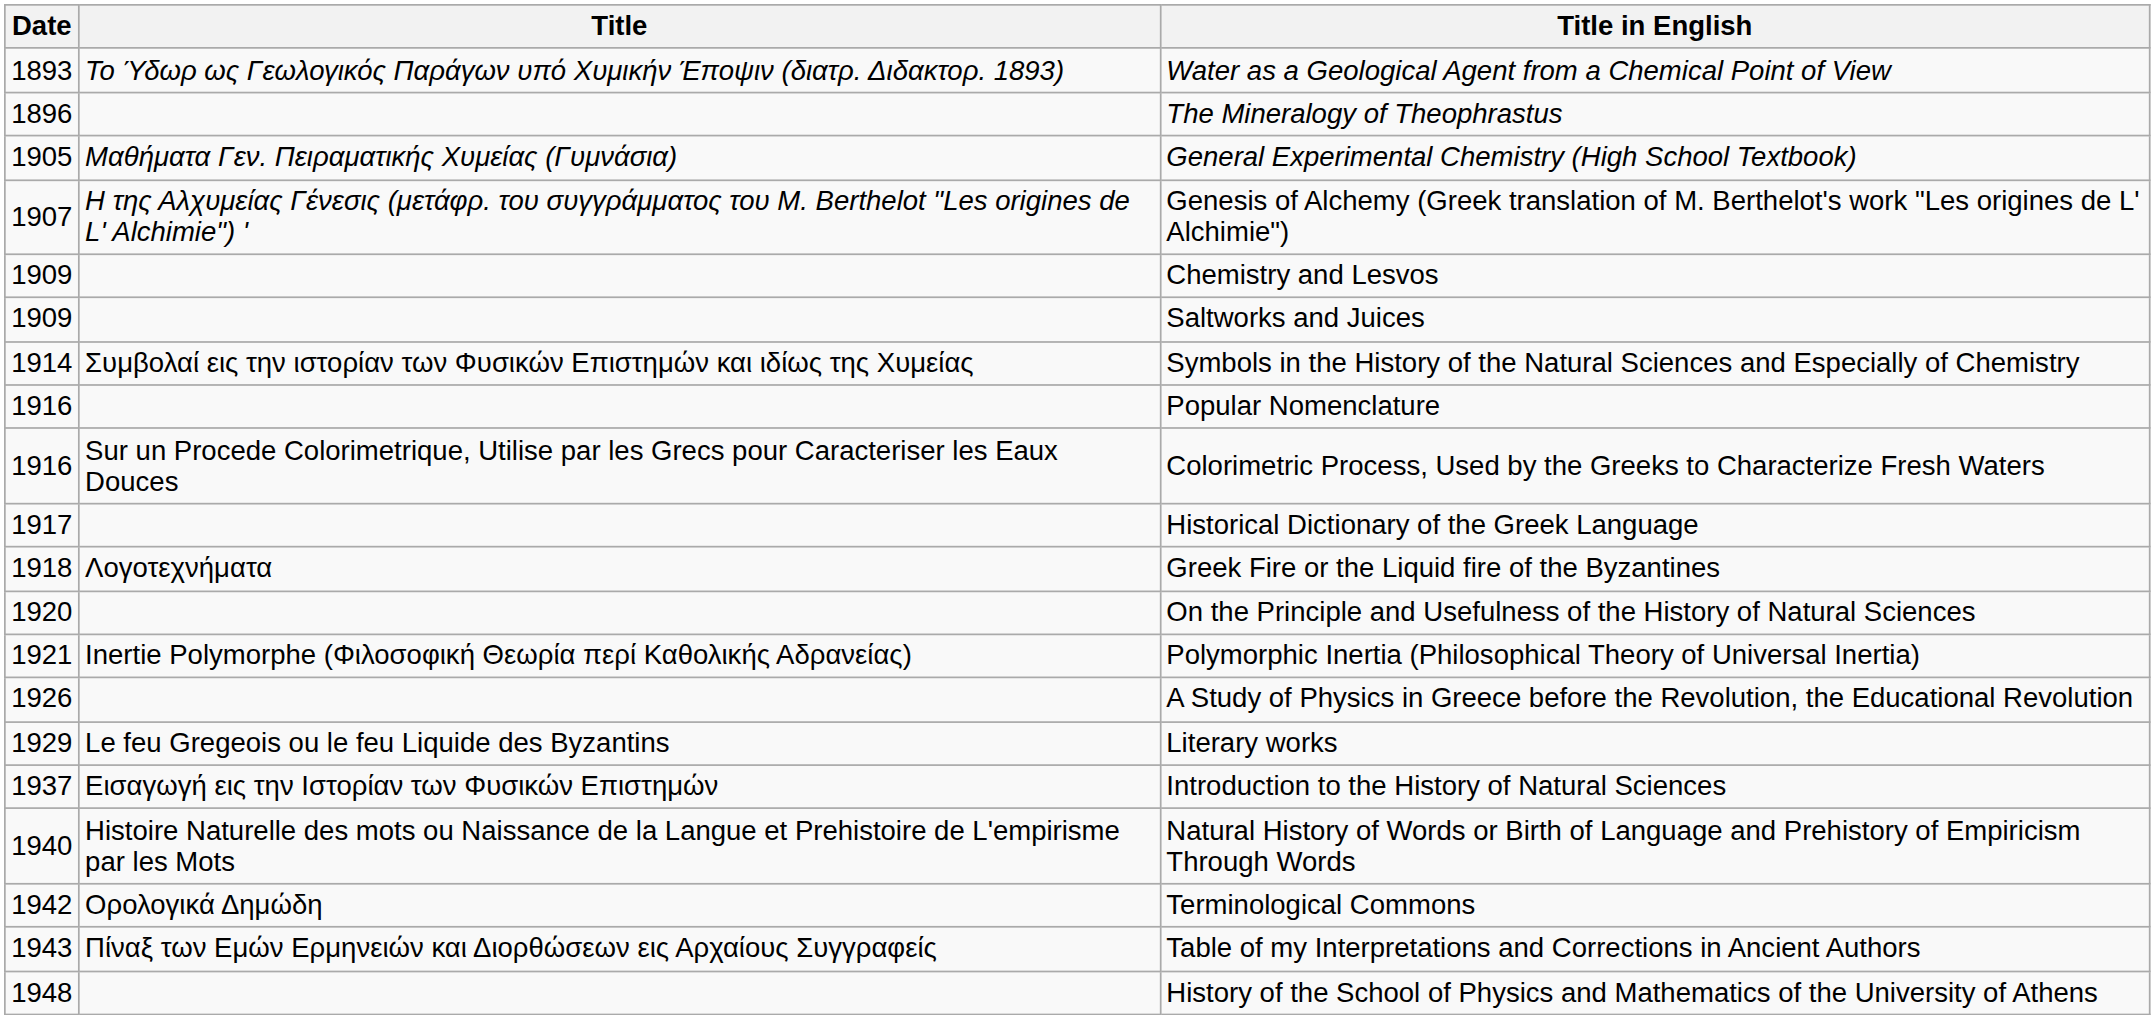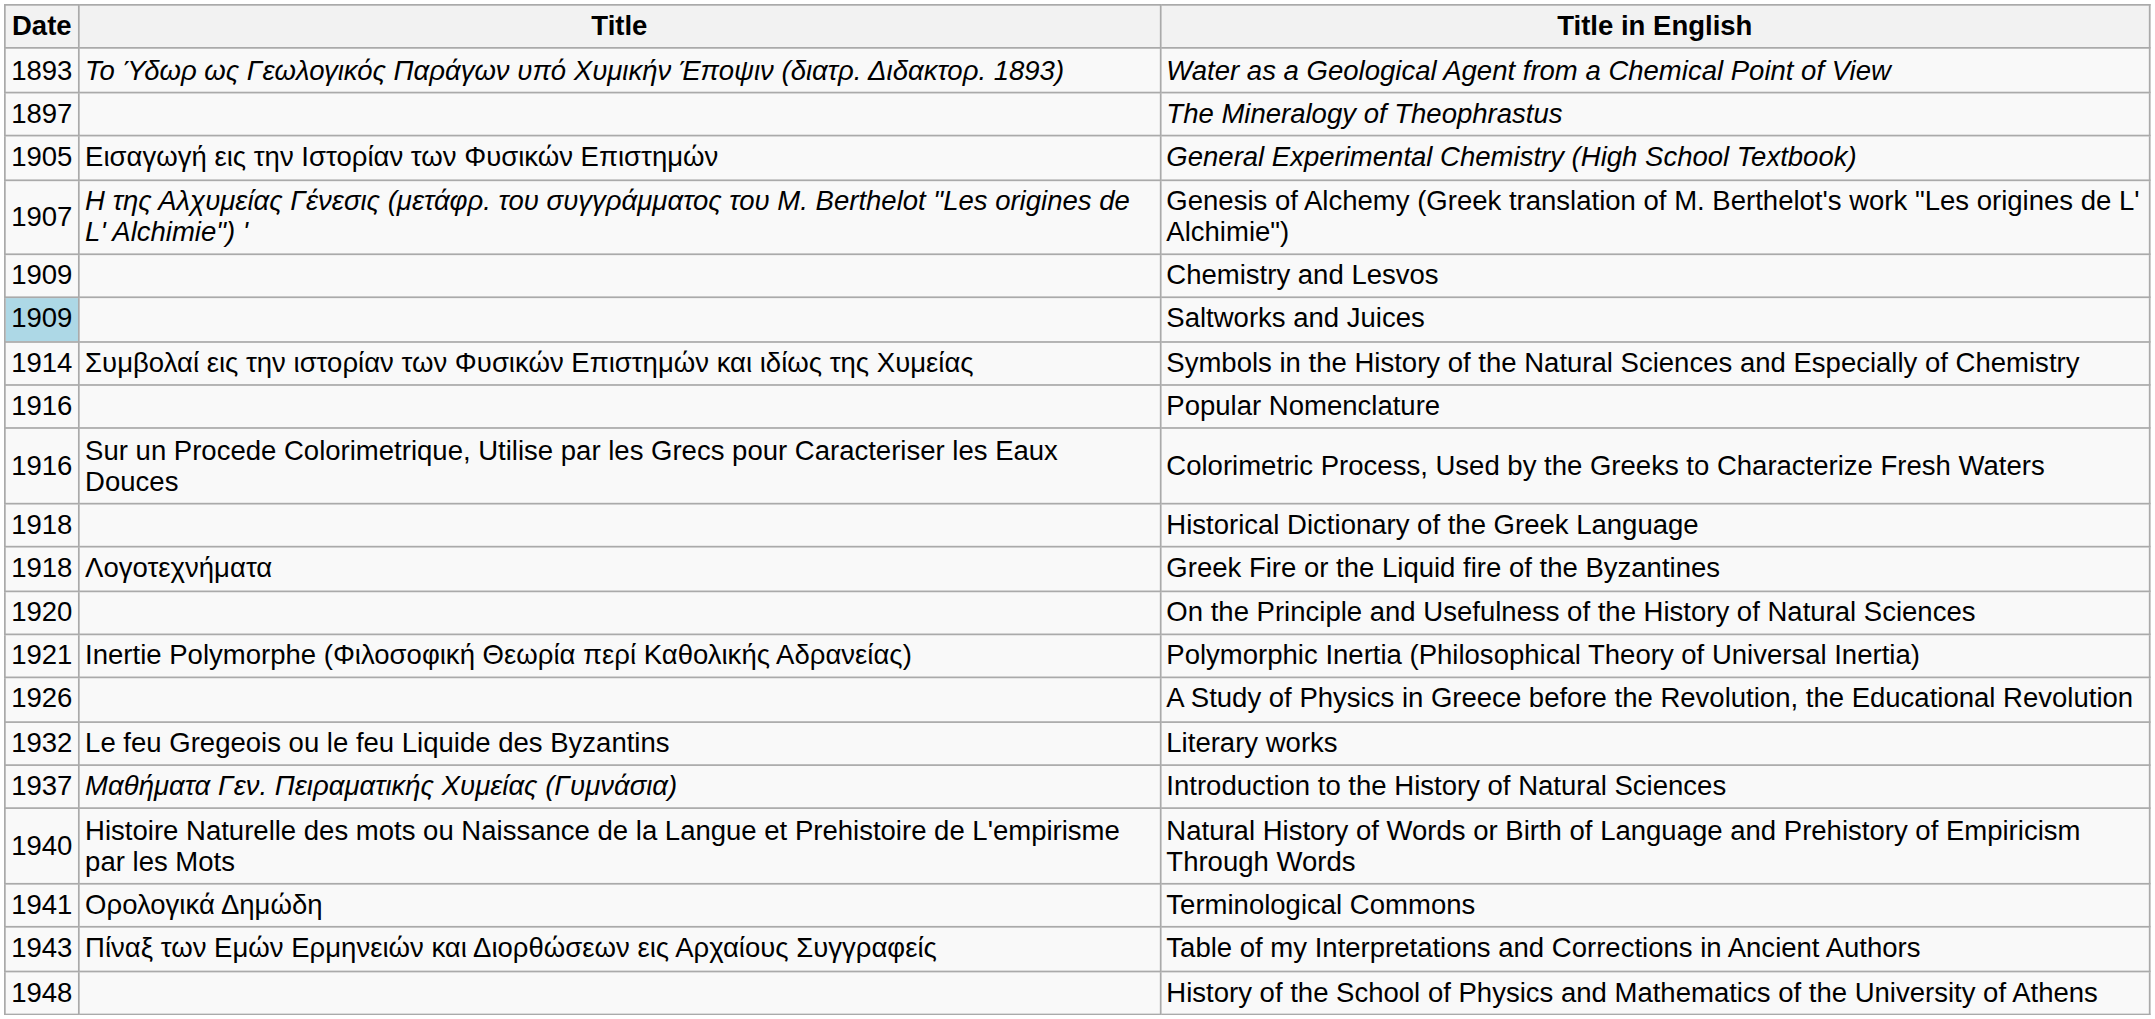The Mineralogy of Theophrastus | Date: 1896 -> 1897
General Experimental Chemistry (High School Textbook) | Title: Μαθήματα Γεν. Πειραματικής Χυμείας (Γυμνάσια) -> Εισαγωγή εις την Ιστορίαν των Φυσικών Επιστημών
Saltworks and Juices | Date: no background -> lightblue background
Historical Dictionary of the Greek Language | Date: 1917 -> 1918
Literary works | Date: 1929 -> 1932
Introduction to the History of Natural Sciences | Title: Εισαγωγή εις την Ιστορίαν των Φυσικών Επιστημών -> Μαθήματα Γεν. Πειραματικής Χυμείας (Γυμνάσια)
Terminological Commons | Date: 1942 -> 1941
